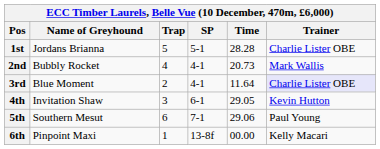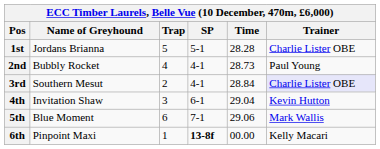2nd | Time: 20.73 -> 28.73
2nd | Trainer: Mark Wallis -> Paul Young
3rd | Name of Greyhound: Blue Moment -> Southern Mesut
3rd | Time: 11.64 -> 28.84
4th | Time: 29.05 -> 29.04
5th | Name of Greyhound: Southern Mesut -> Blue Moment
5th | Trainer: Paul Young -> Mark Wallis
6th | SP: normal -> bold
